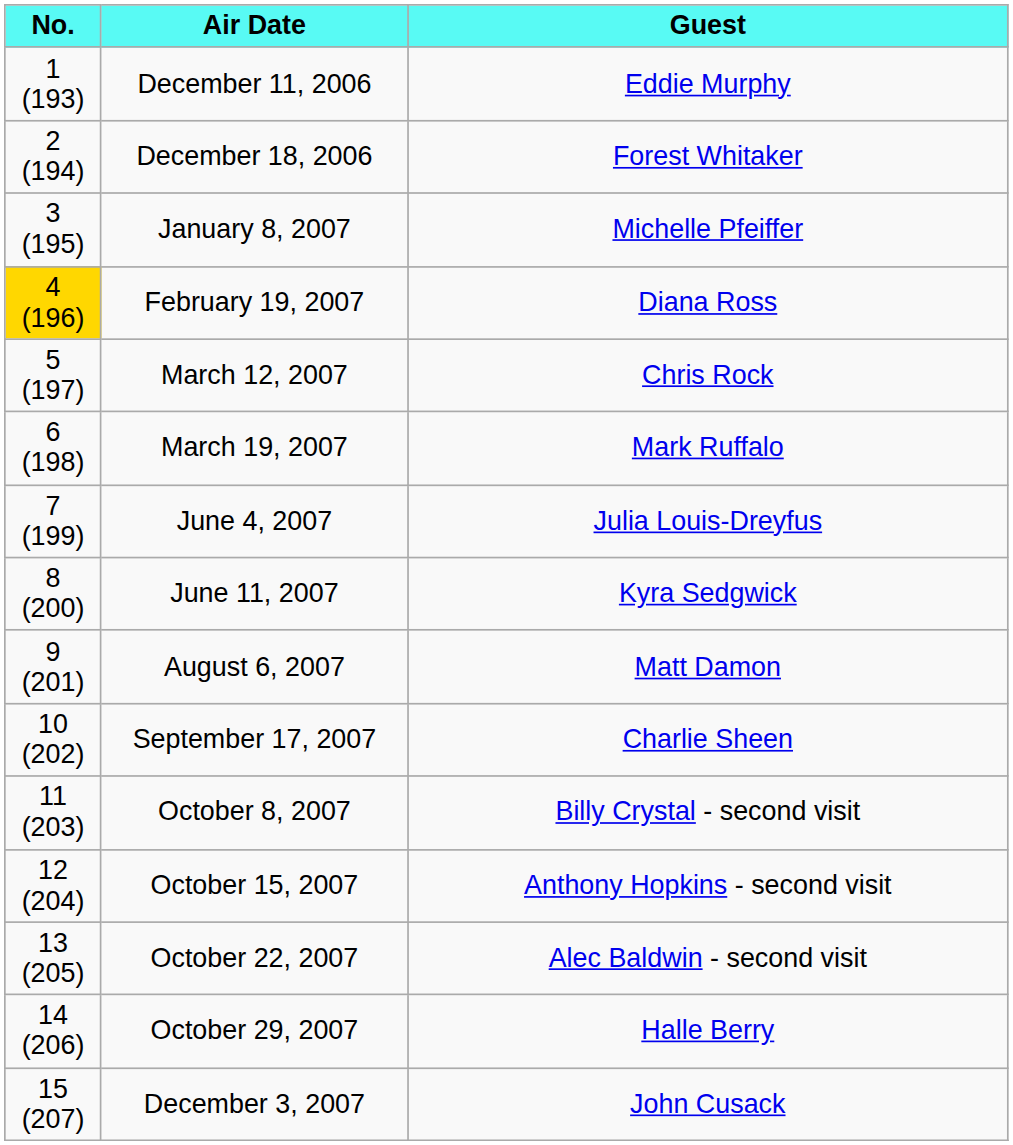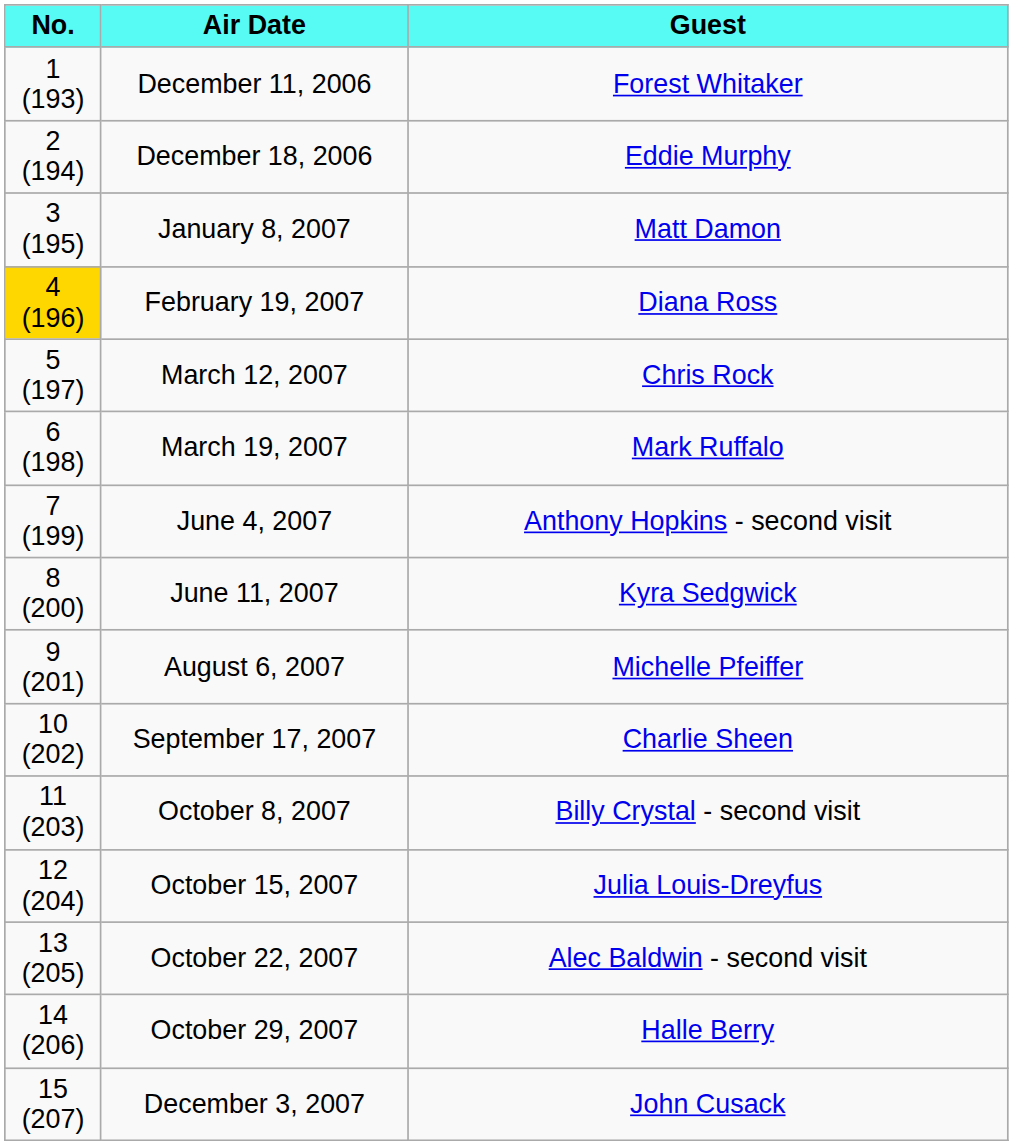December 11, 2006 | Guest: Eddie Murphy -> Forest Whitaker
December 18, 2006 | Guest: Forest Whitaker -> Eddie Murphy
January 8, 2007 | Guest: Michelle Pfeiffer -> Matt Damon
June 4, 2007 | Guest: Julia Louis-Dreyfus -> Anthony Hopkins - second visit
August 6, 2007 | Guest: Matt Damon -> Michelle Pfeiffer
October 15, 2007 | Guest: Anthony Hopkins - second visit -> Julia Louis-Dreyfus
